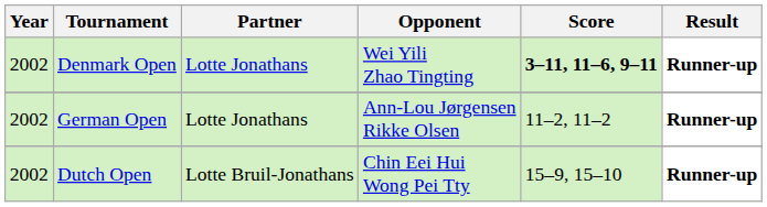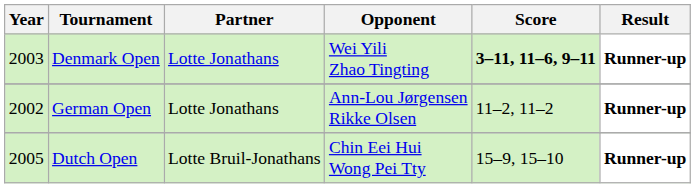Denmark Open | Year: 2002 -> 2003
Dutch Open | Year: 2002 -> 2005
